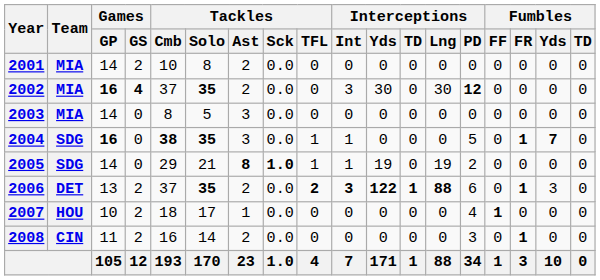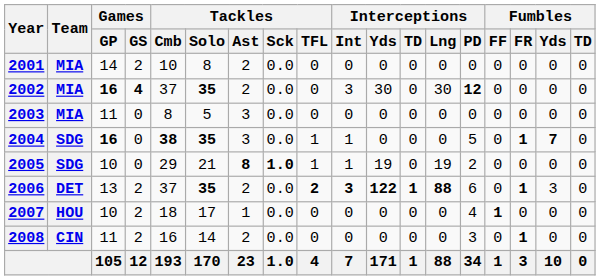2003 | Games / GP: 14 -> 11
2005 | Games / GP: 14 -> 10
